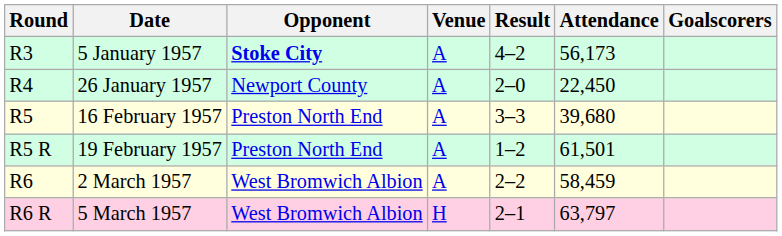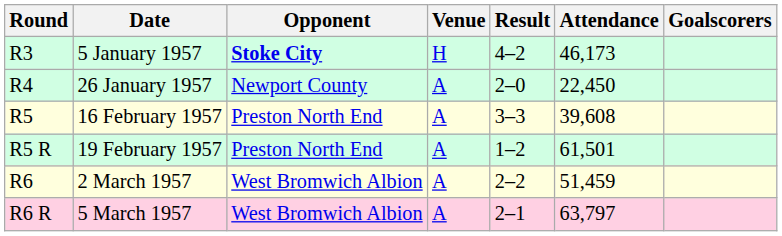5 January 1957 | Venue: A -> H
5 January 1957 | Attendance: 56,173 -> 46,173
16 February 1957 | Attendance: 39,680 -> 39,608
2 March 1957 | Attendance: 58,459 -> 51,459
5 March 1957 | Venue: H -> A
